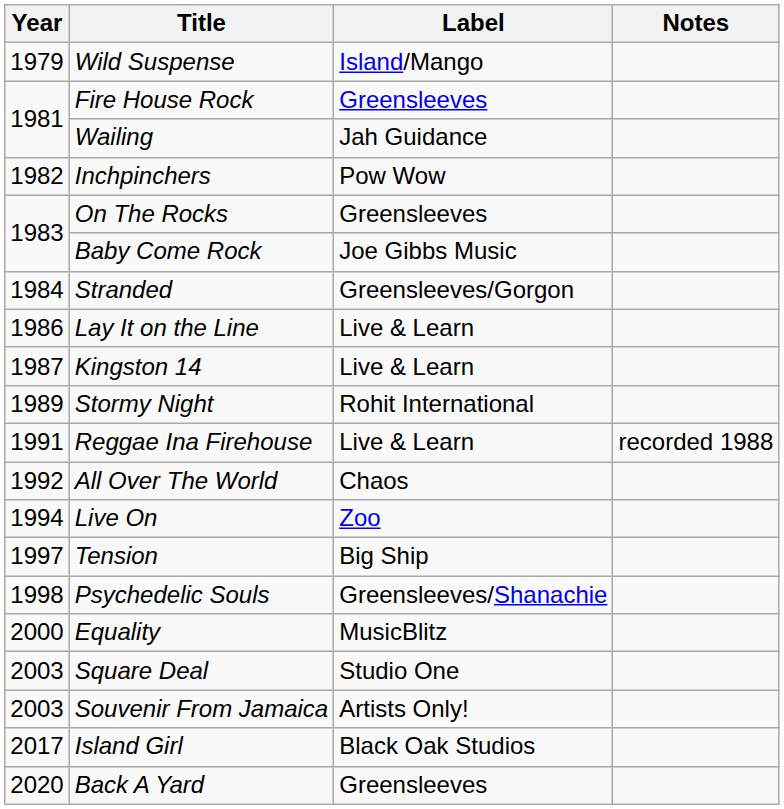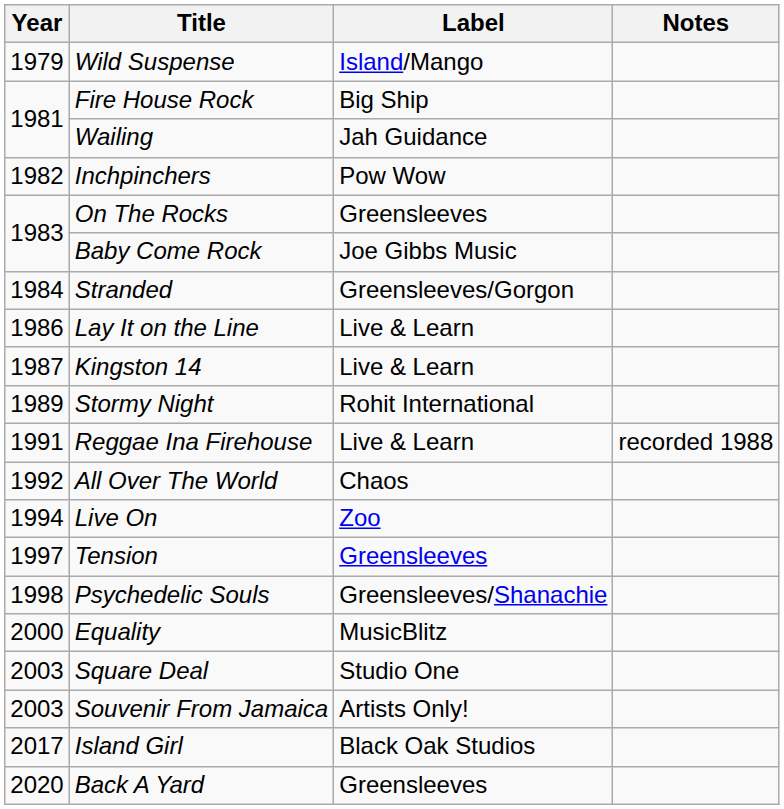Fire House Rock | Label: Greensleeves -> Big Ship
Tension | Label: Big Ship -> Greensleeves
